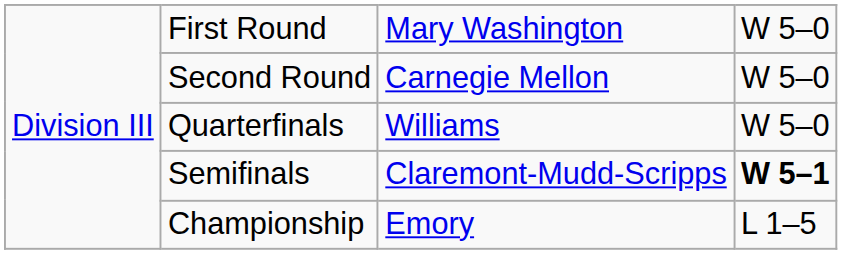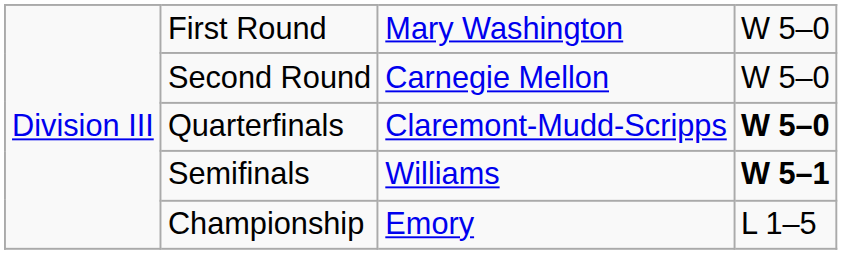Quarterfinals | column 3: Williams -> Claremont-Mudd-Scripps
Quarterfinals | column 4: normal -> bold
Semifinals | column 3: Claremont-Mudd-Scripps -> Williams
